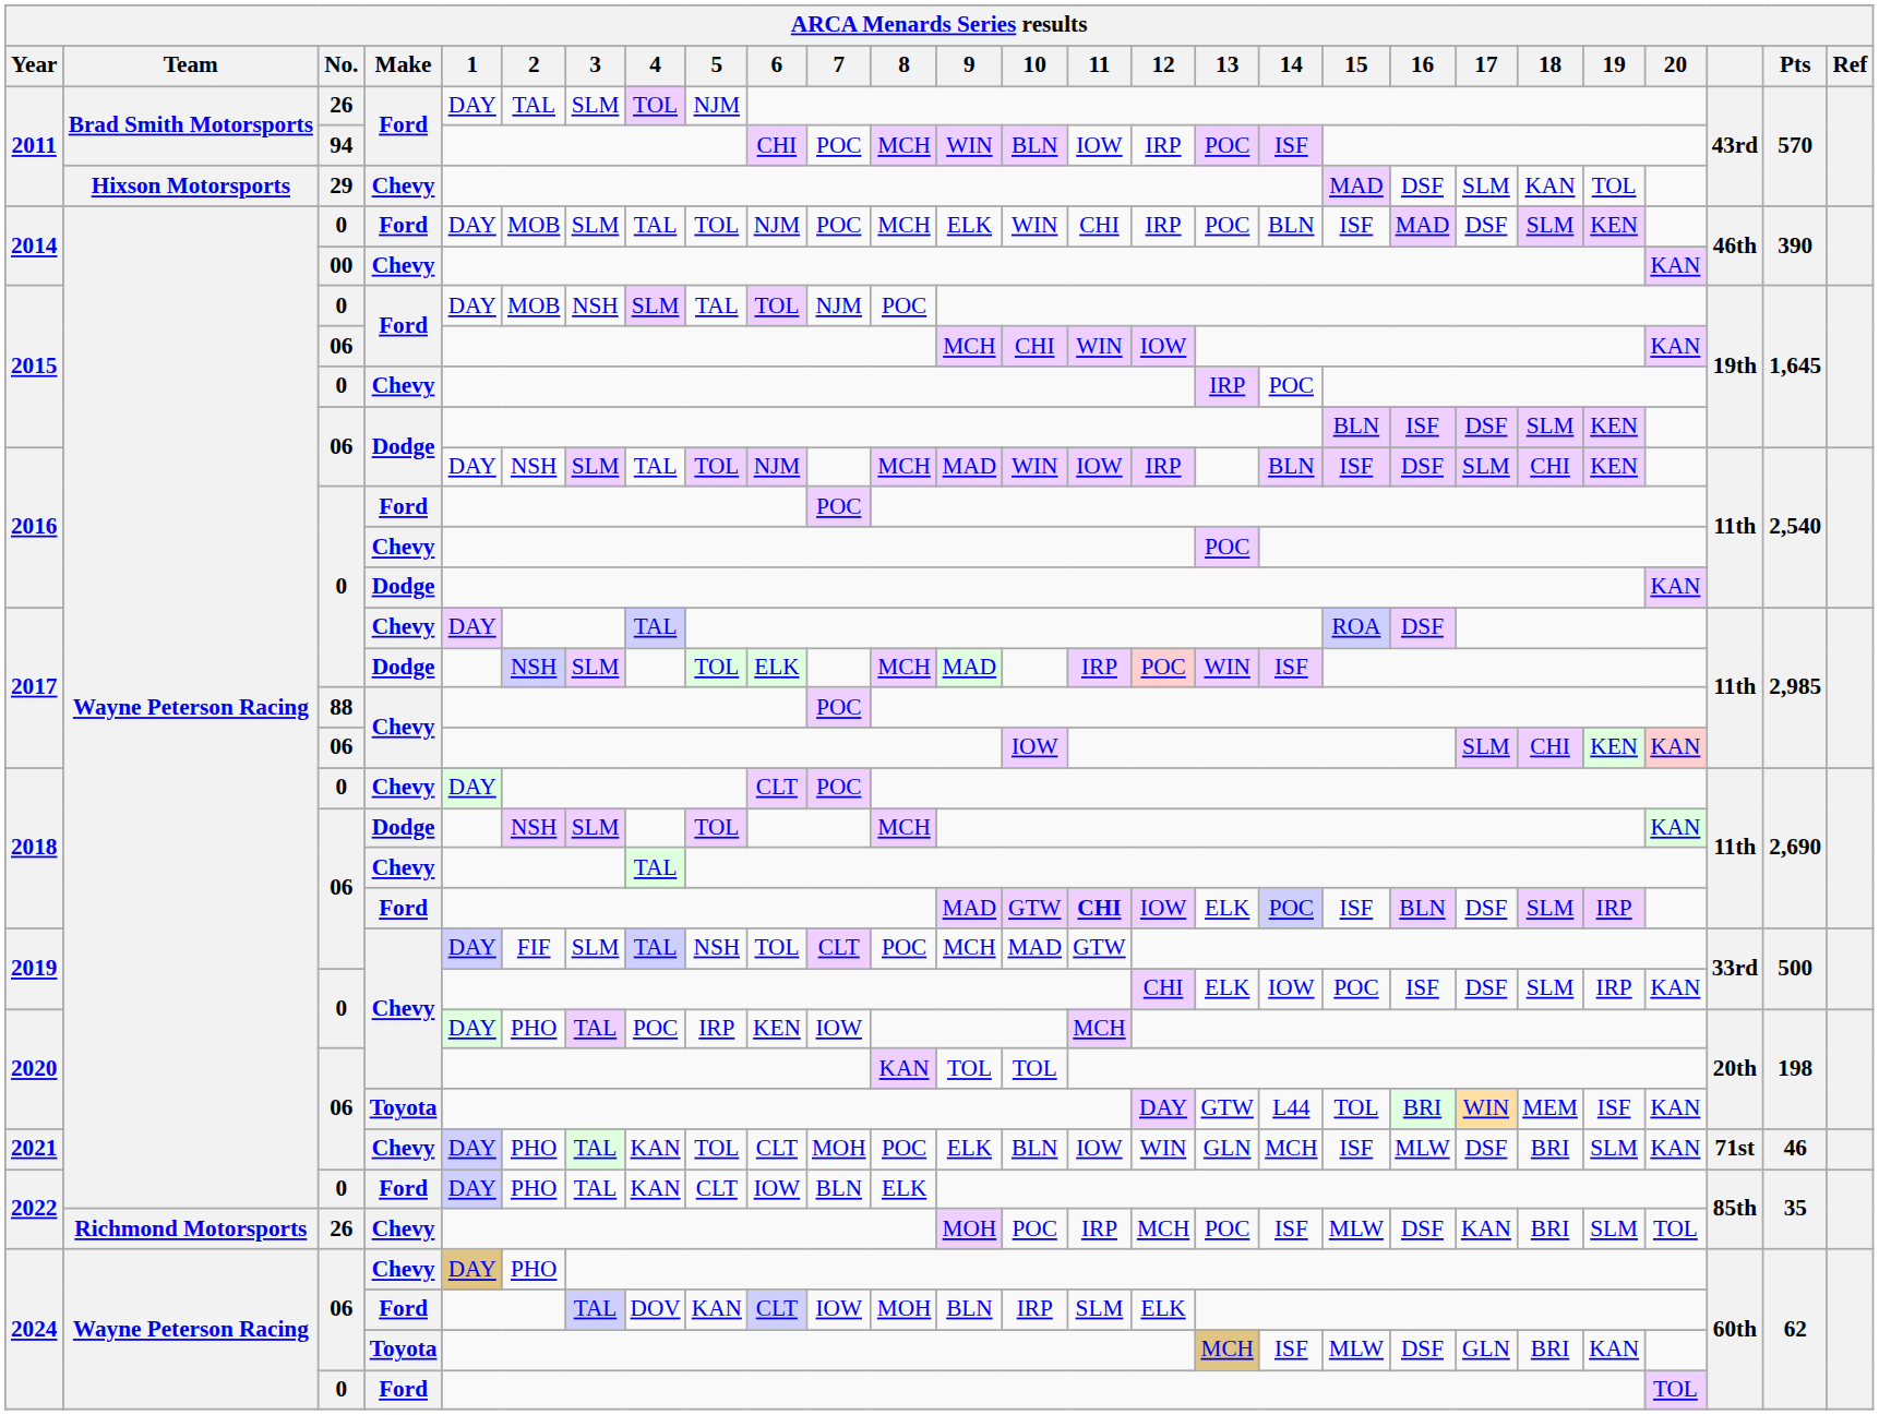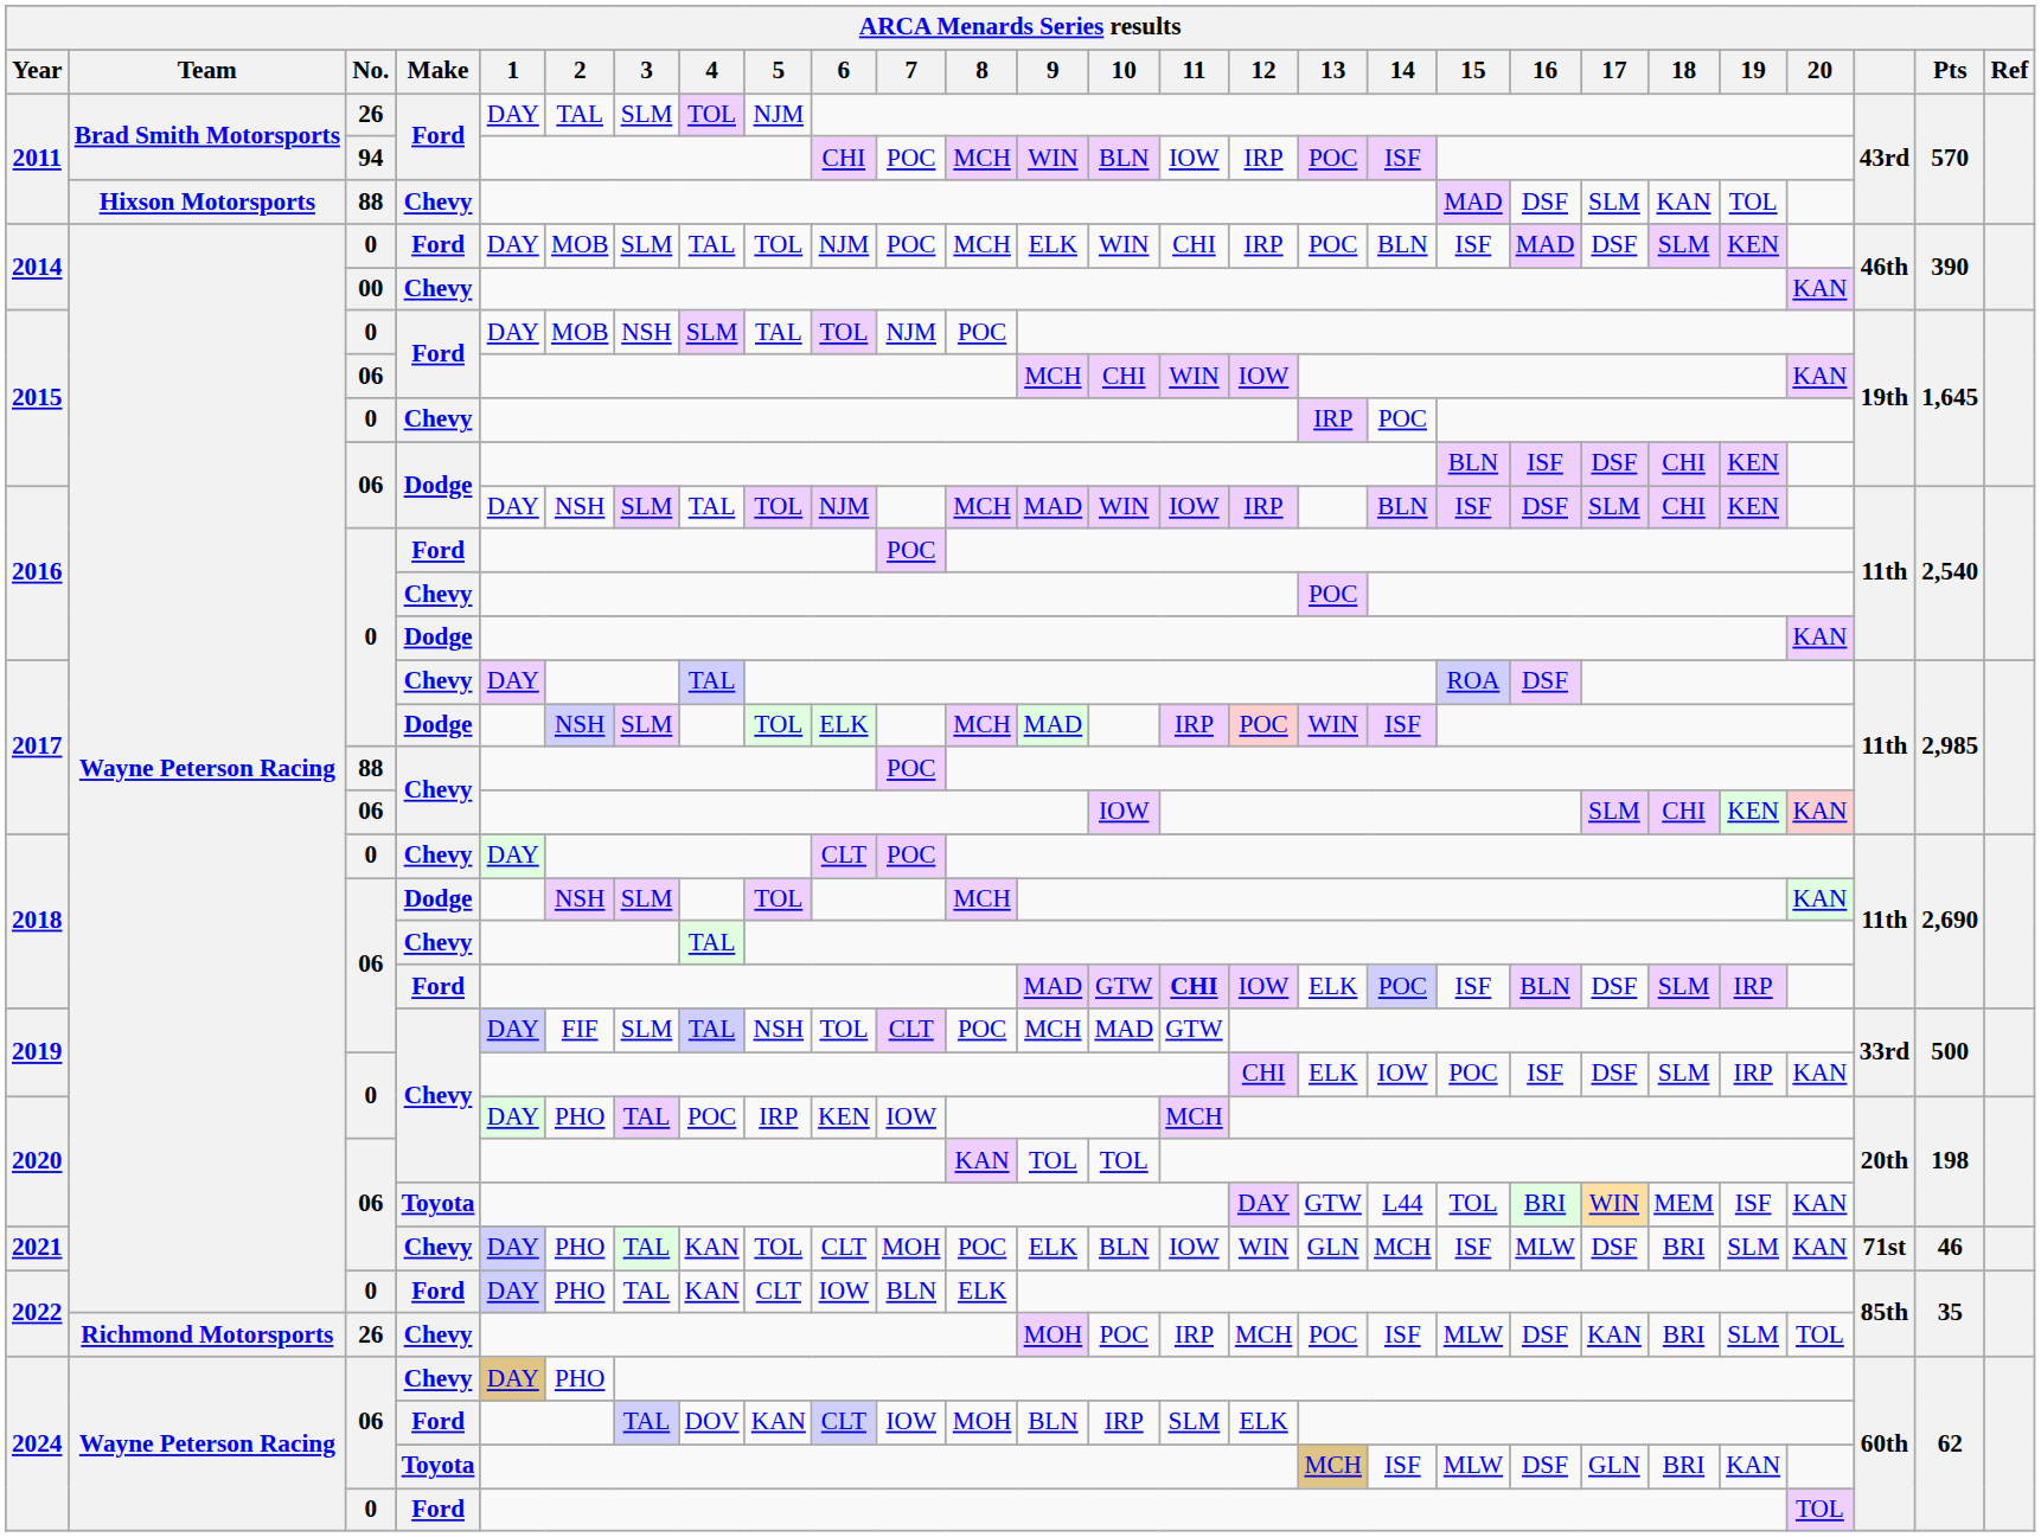2011 / Chevy | No.: 29 -> 88
2015 / Dodge | 18: SLM -> CHI
